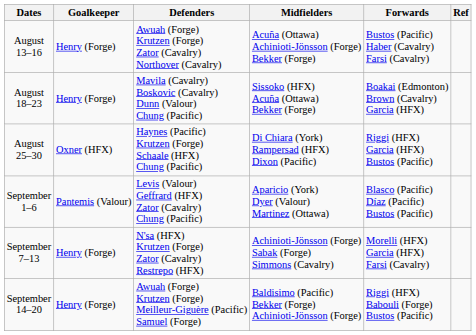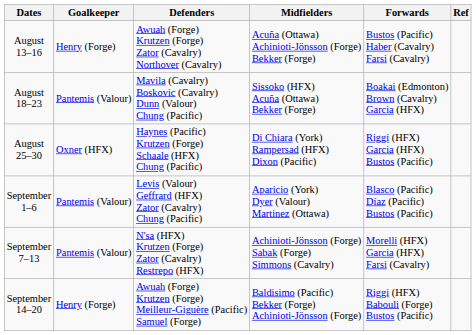August 18–23 | Goalkeeper: Henry (Forge) -> Pantemis (Valour)
September 7–13 | Goalkeeper: Henry (Forge) -> Pantemis (Valour)
